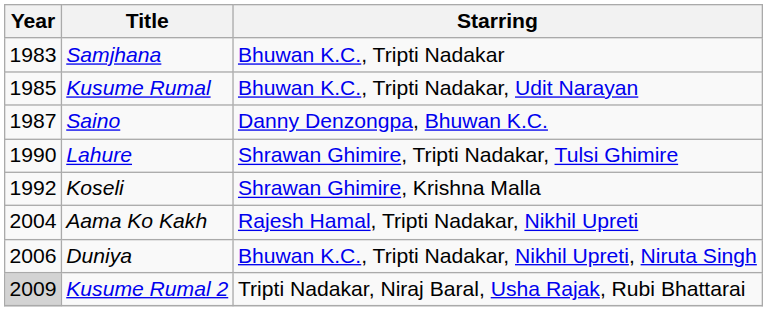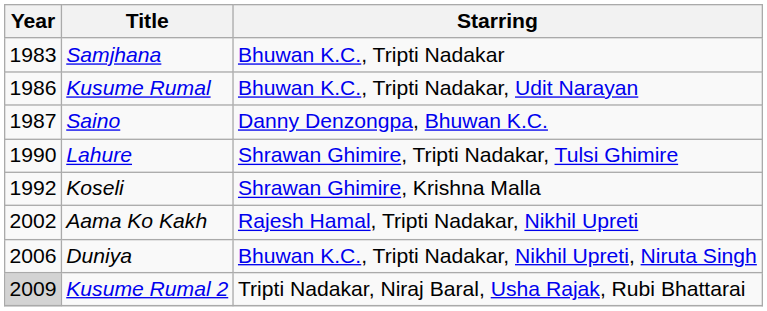Kusume Rumal | Year: 1985 -> 1986
Aama Ko Kakh | Year: 2004 -> 2002
